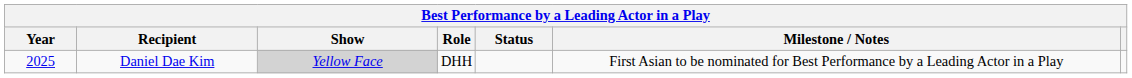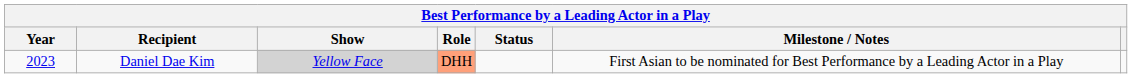Daniel Dae Kim | Year: 2025 -> 2023
Daniel Dae Kim | Role: no background -> lightsalmon background
